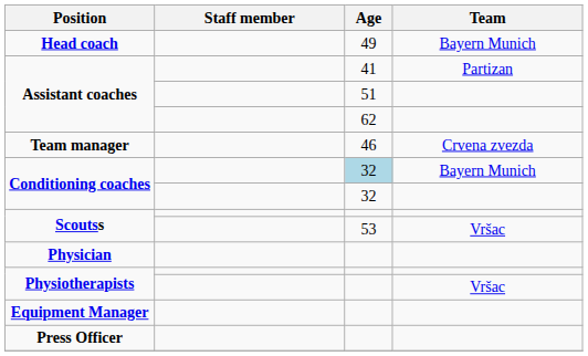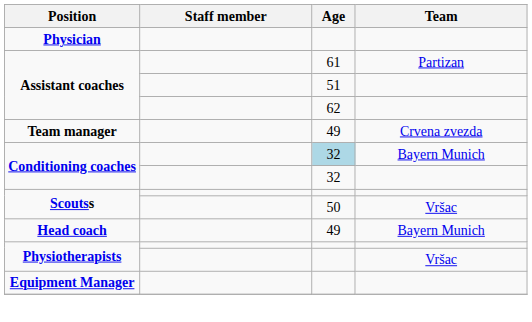rows swapped: Head coach <-> Physician
Assistant coaches / Partizan | Age: 41 -> 61
Team manager | Age: 46 -> 49
Scoutss / Vršac | Age: 53 -> 50
- row: Press Officer
